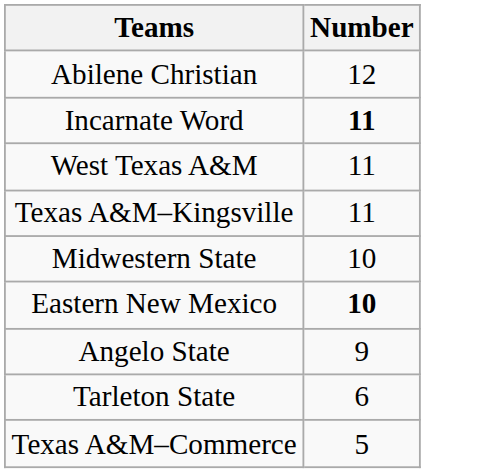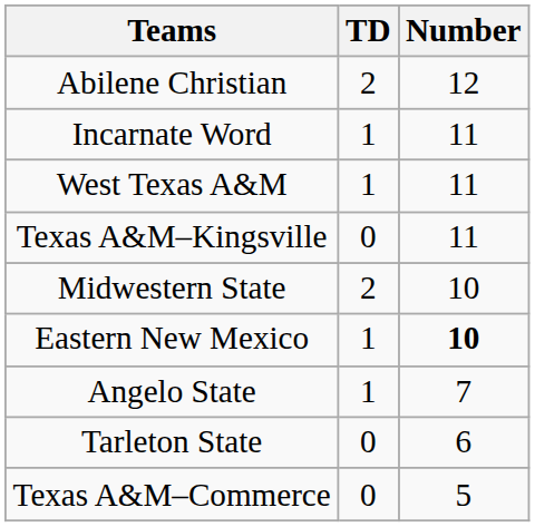+ column: TD | 2 | 1 | 1 | 0 | 2 | 1 | 1 | 0 | 0
Incarnate Word | Number: bold -> normal
Angelo State | Number: 9 -> 7
